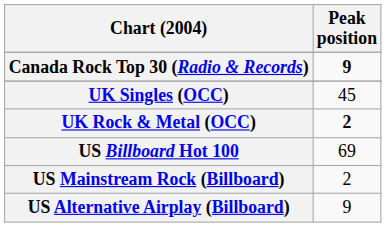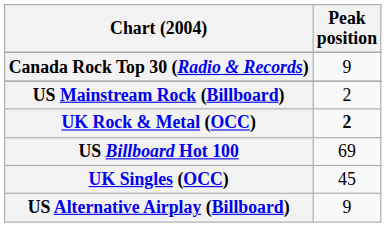Canada Rock Top 30 (Radio & Records) | Peak position: bold -> normal
rows swapped: UK Singles (OCC) <-> US Mainstream Rock (Billboard)
